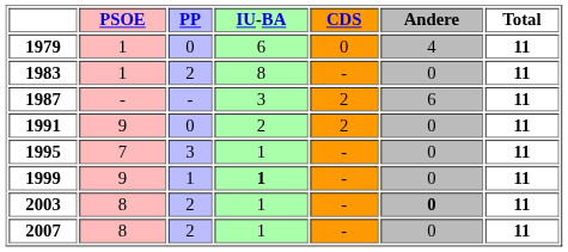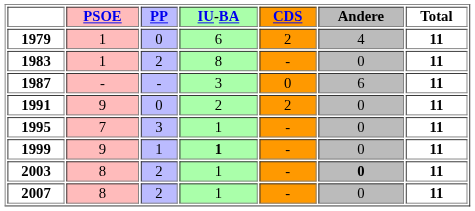1979 | CDS: 0 -> 2
1987 | CDS: 2 -> 0
